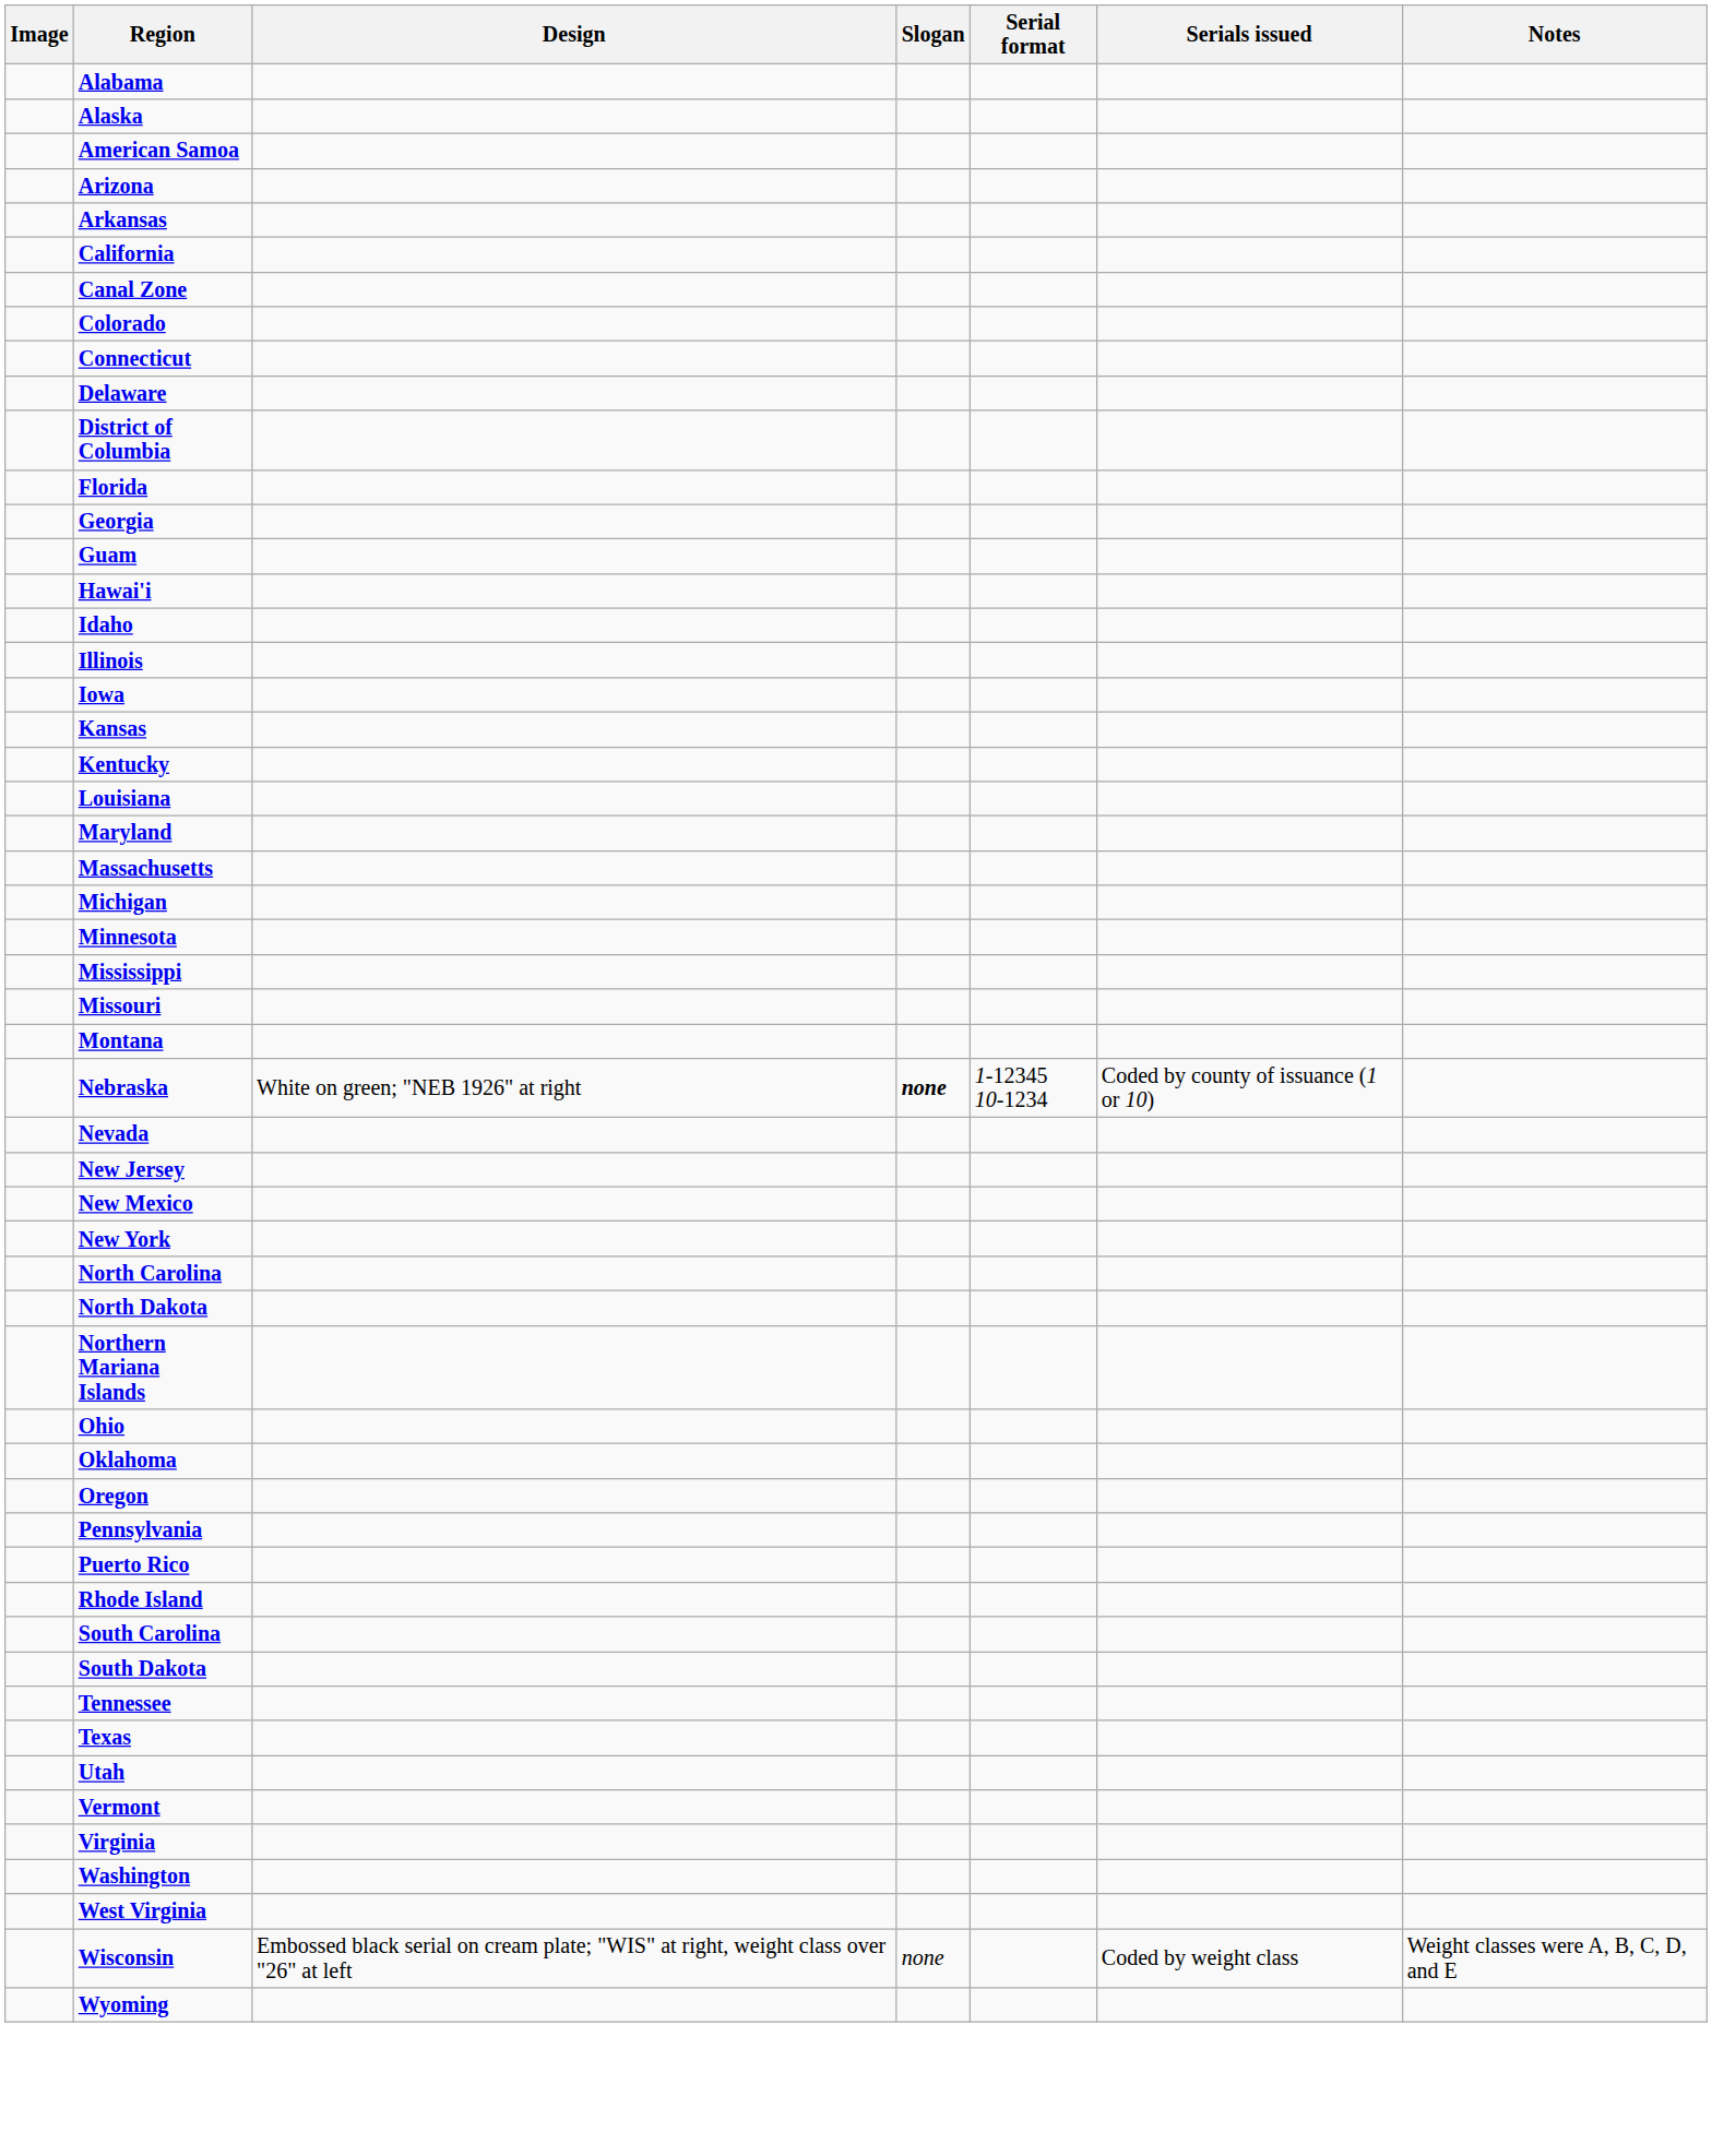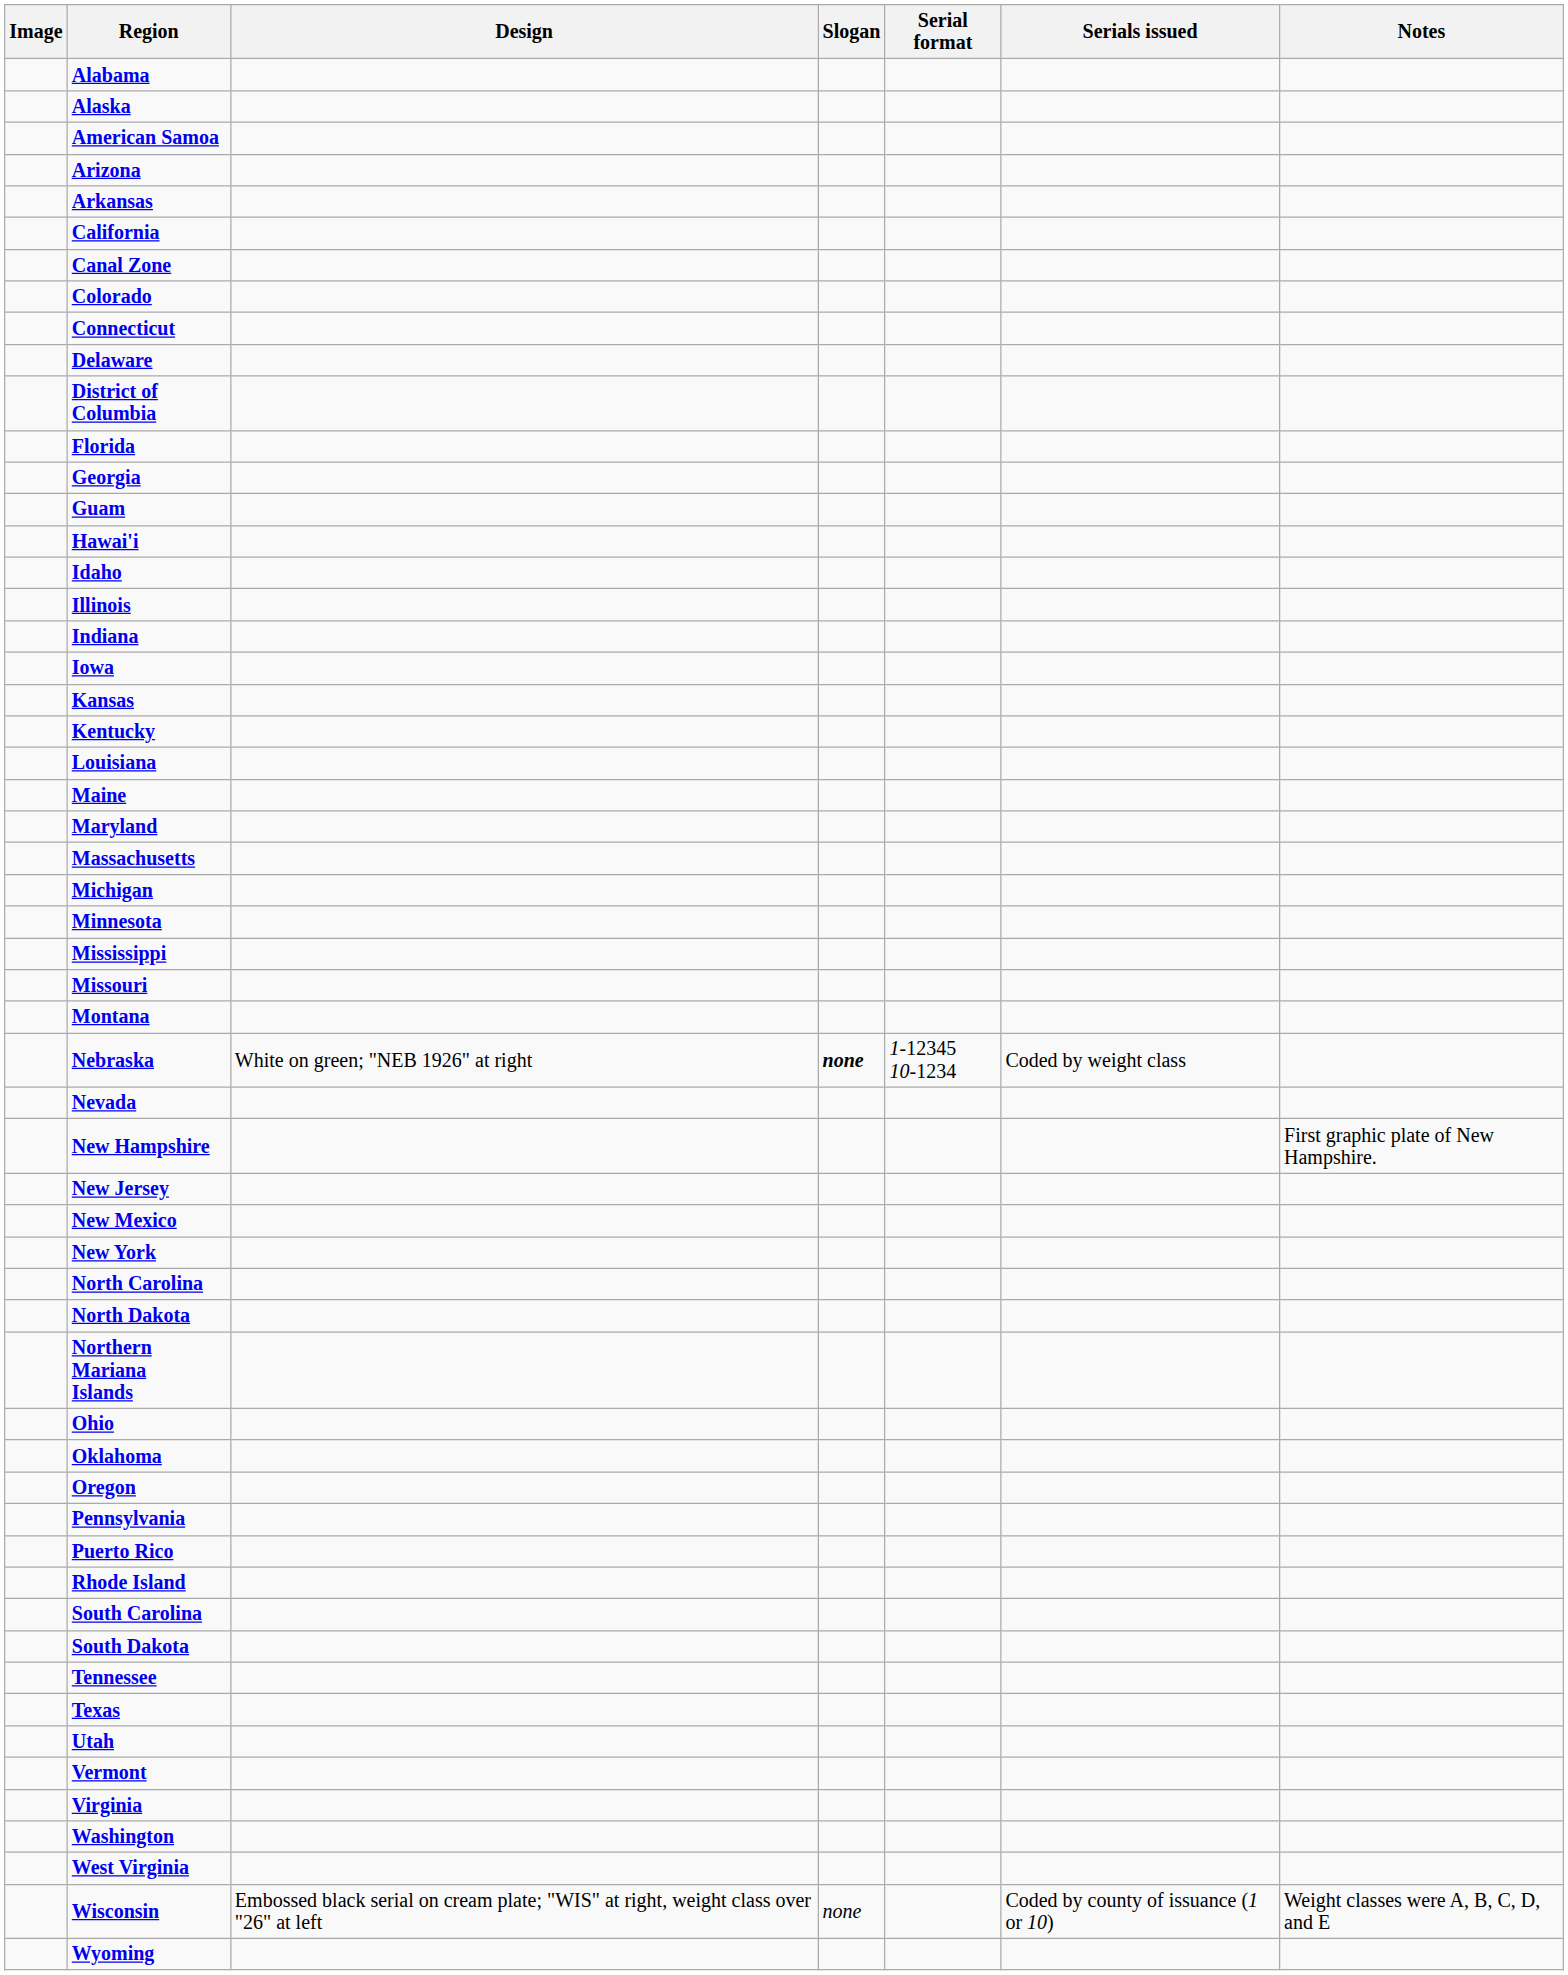+ row: Indiana
+ row: Maine
Nebraska | Serials issued: Coded by county of issuance (1 or 10) -> Coded by weight class
+ row: New Hampshire | First graphic plate of New Hampshire.
Wisconsin | Serials issued: Coded by weight class -> Coded by county of issuance (1 or 10)
